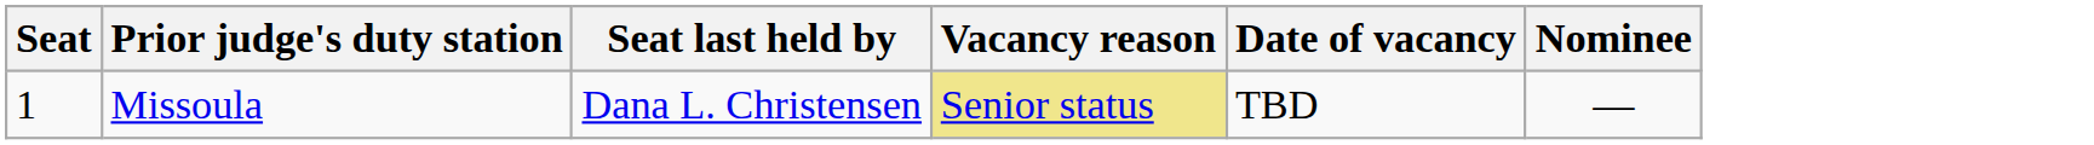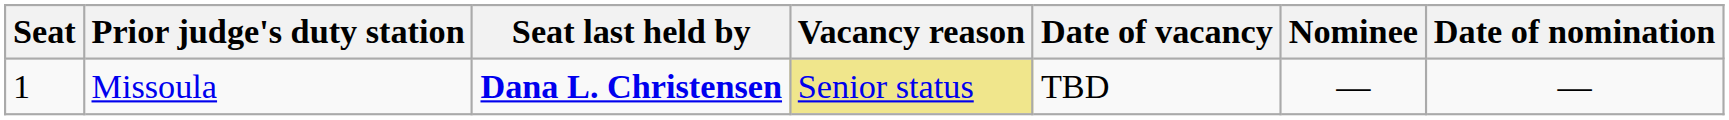+ column: Date of nomination | —
Missoula | Seat last held by: normal -> bold
